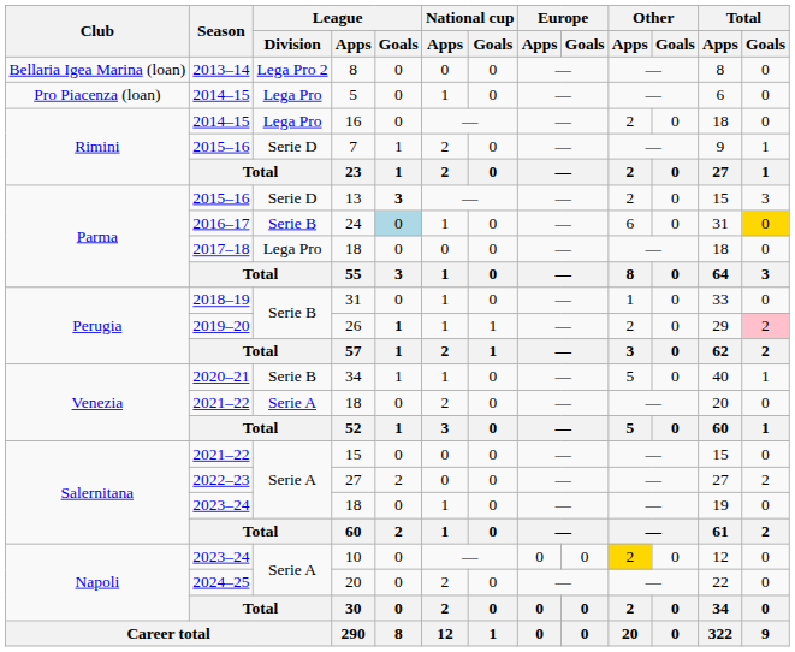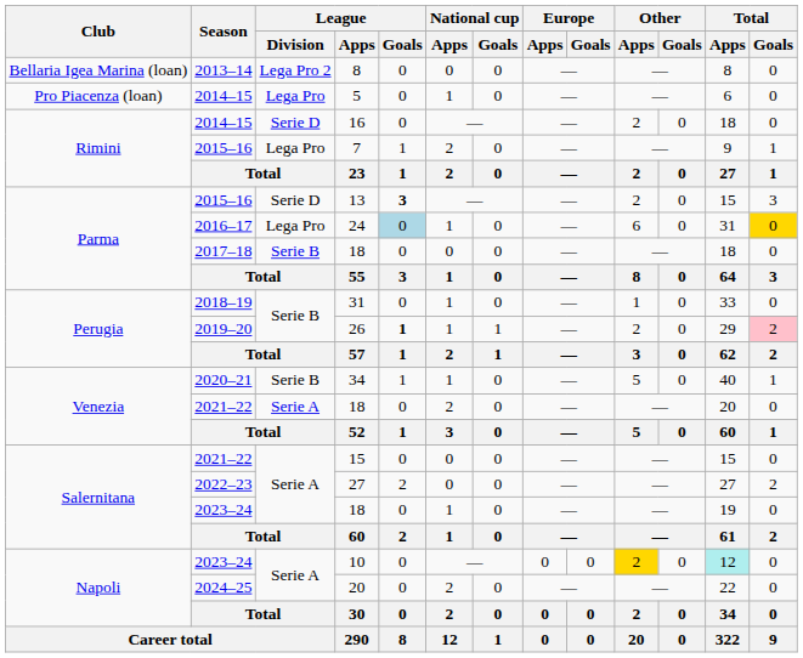16 | League / Division: Lega Pro -> Serie D
7 | League / Division: Serie D -> Lega Pro
24 | League / Division: Serie B -> Lega Pro
2017–18 / 18 | League / Division: Lega Pro -> Serie B
10 | Total / Apps: no background -> paleturquoise background
